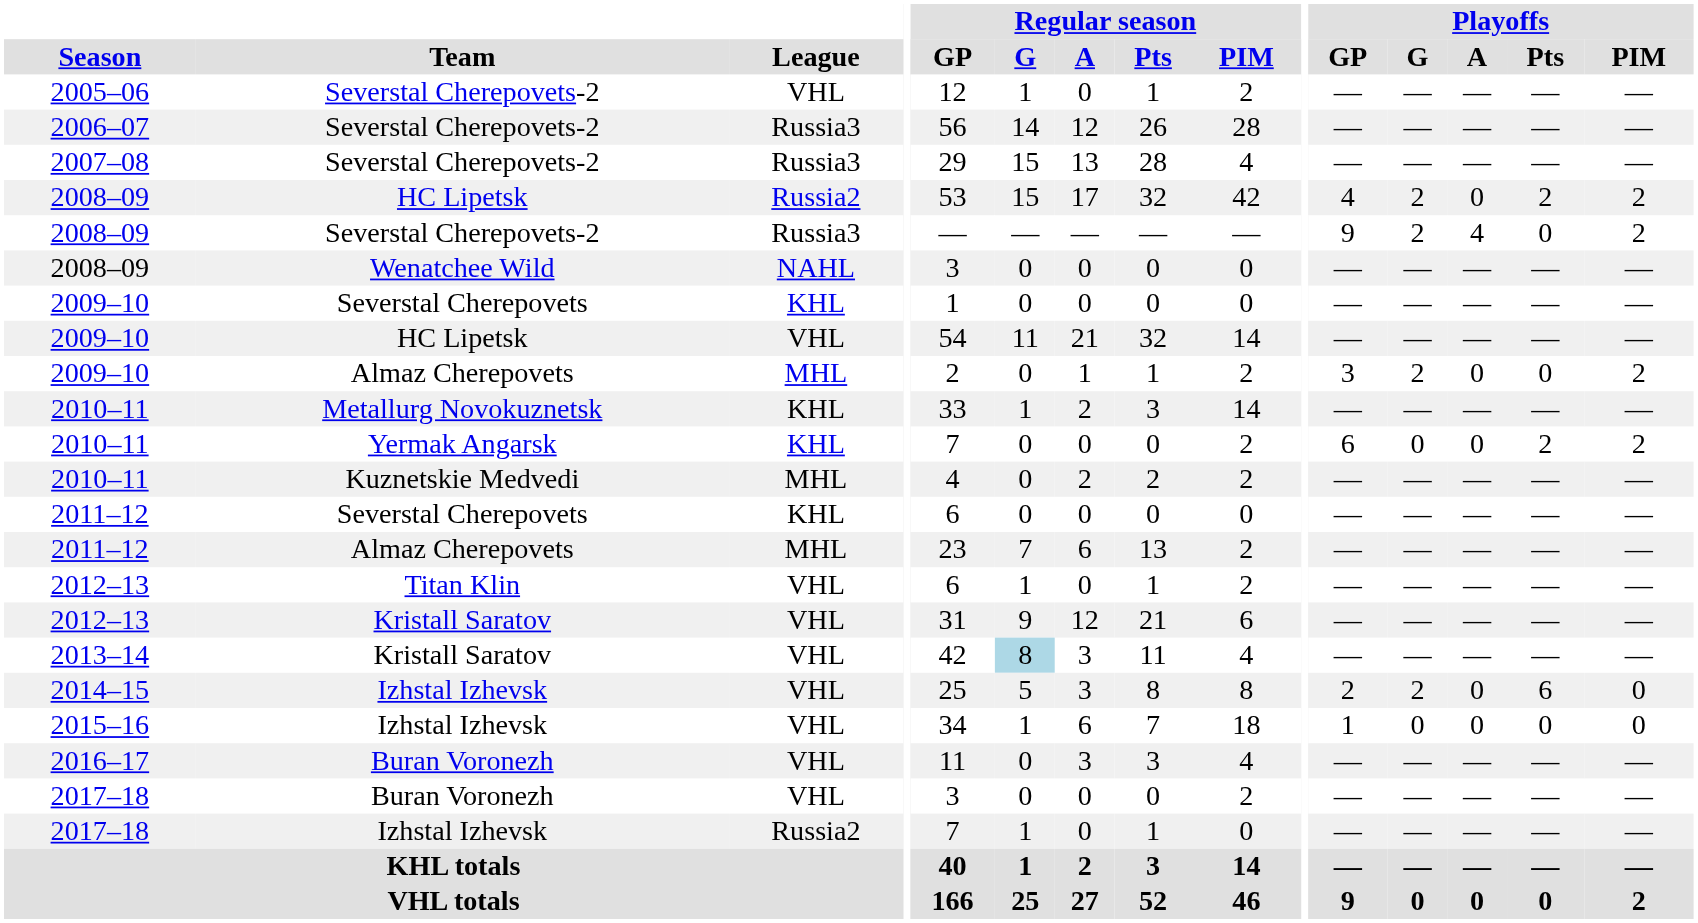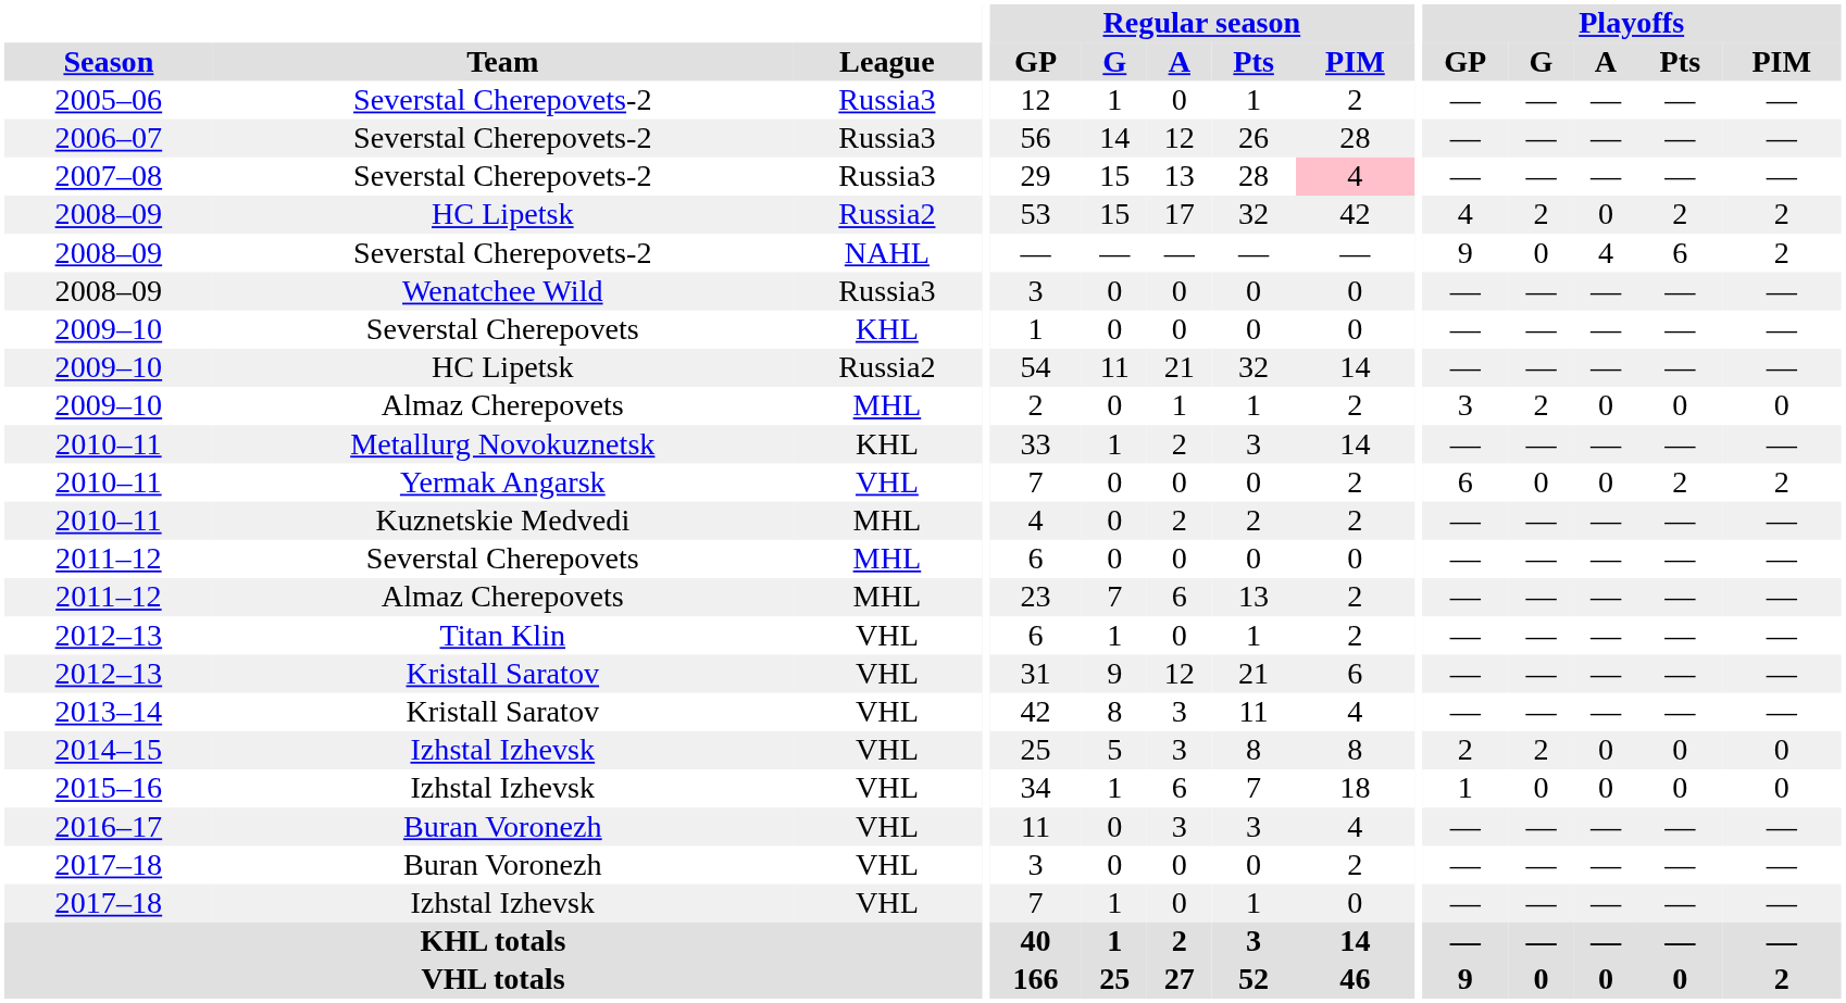2005–06 | League: VHL -> Russia3
2007–08 | Regular season / PIM: no background -> pink background
2008–09 / Severstal Cherepovets-2 | League: Russia3 -> NAHL
2008–09 / Severstal Cherepovets-2 | Playoffs / G: 2 -> 0
2008–09 / Severstal Cherepovets-2 | Playoffs / Pts: 0 -> 6
2008–09 / Wenatchee Wild | League: NAHL -> Russia3
2009–10 / HC Lipetsk | League: VHL -> Russia2
2009–10 / Almaz Cherepovets | Playoffs / PIM: 2 -> 0
2010–11 / Yermak Angarsk | League: KHL -> VHL
2011–12 / Severstal Cherepovets | League: KHL -> MHL
2013–14 | Regular season / G: lightblue background -> no background
2014–15 | Playoffs / Pts: 6 -> 0
2017–18 / Izhstal Izhevsk | League: Russia2 -> VHL
